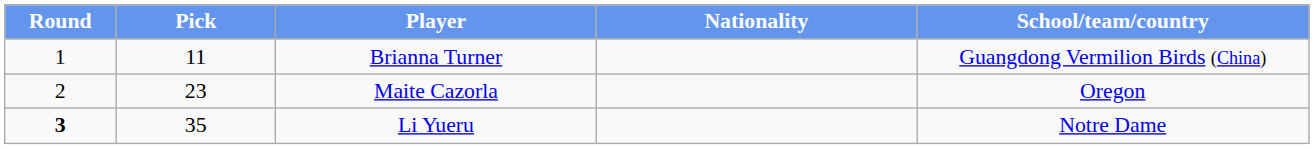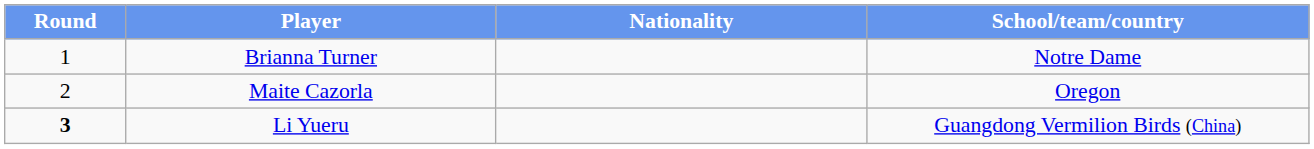- column: Pick | 11 | 23 | 35
Brianna Turner | School/team/country: Guangdong Vermilion Birds (China) -> Notre Dame
Li Yueru | School/team/country: Notre Dame -> Guangdong Vermilion Birds (China)
